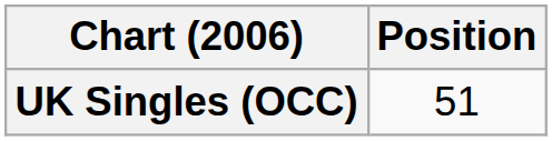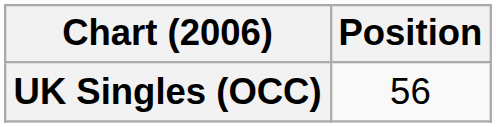UK Singles (OCC) | Position: 51 -> 56
